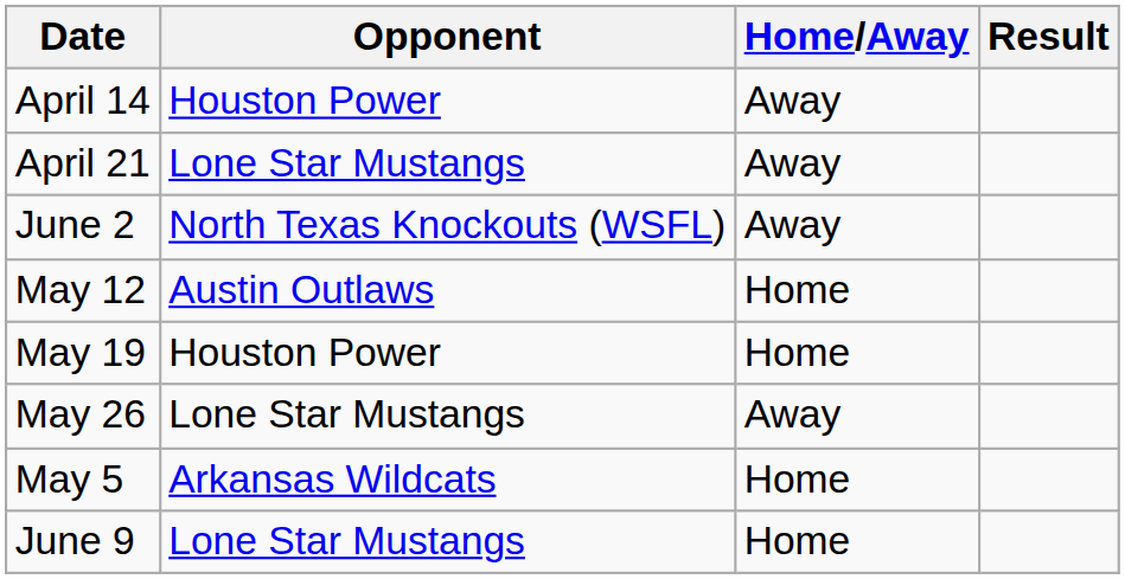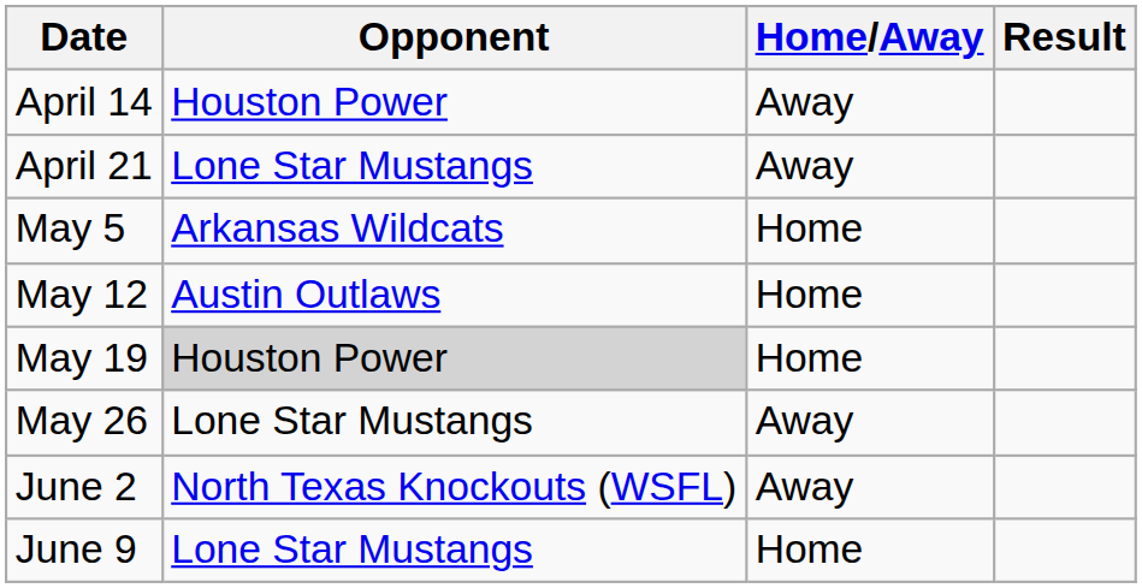rows swapped: May 5 <-> June 2
May 19 | Opponent: no background -> lightgrey background
